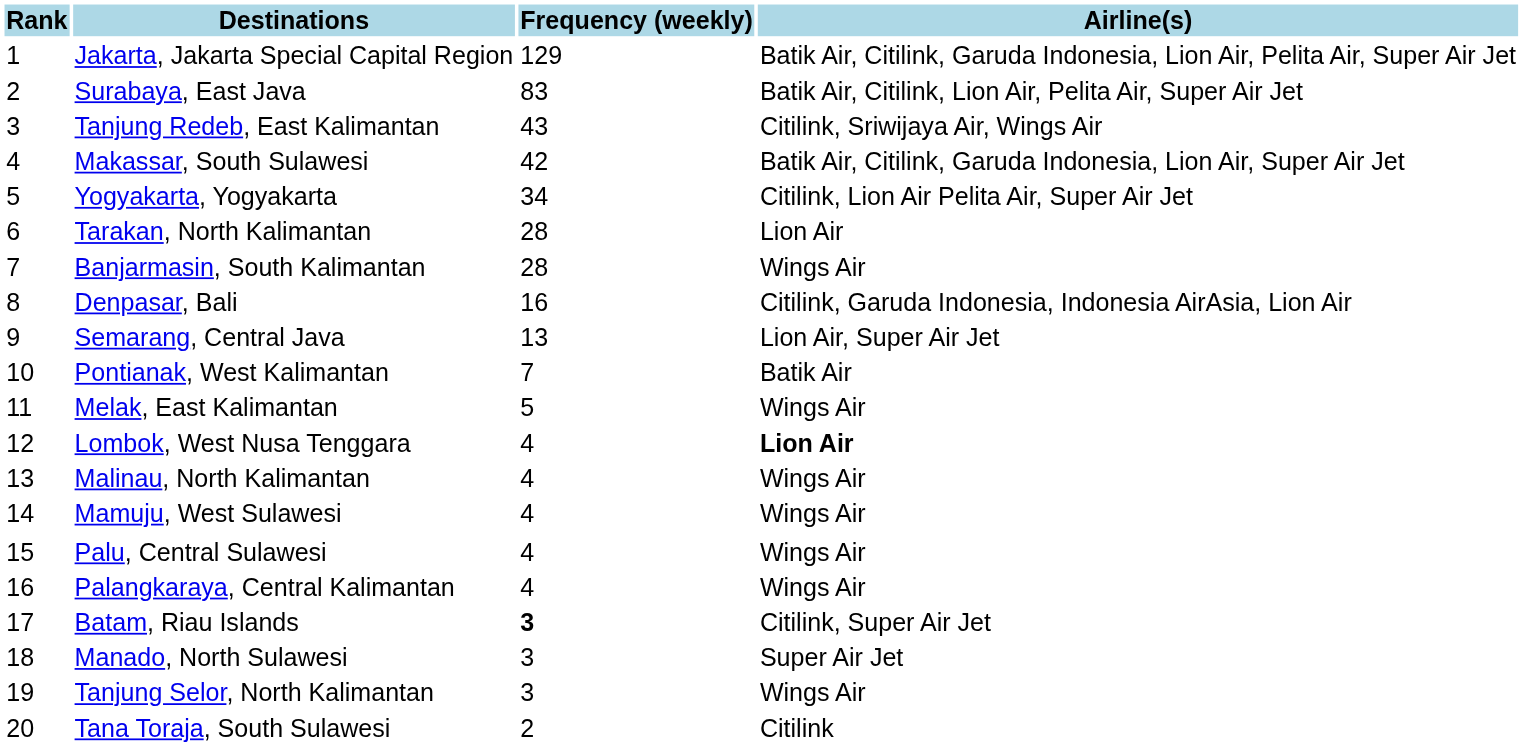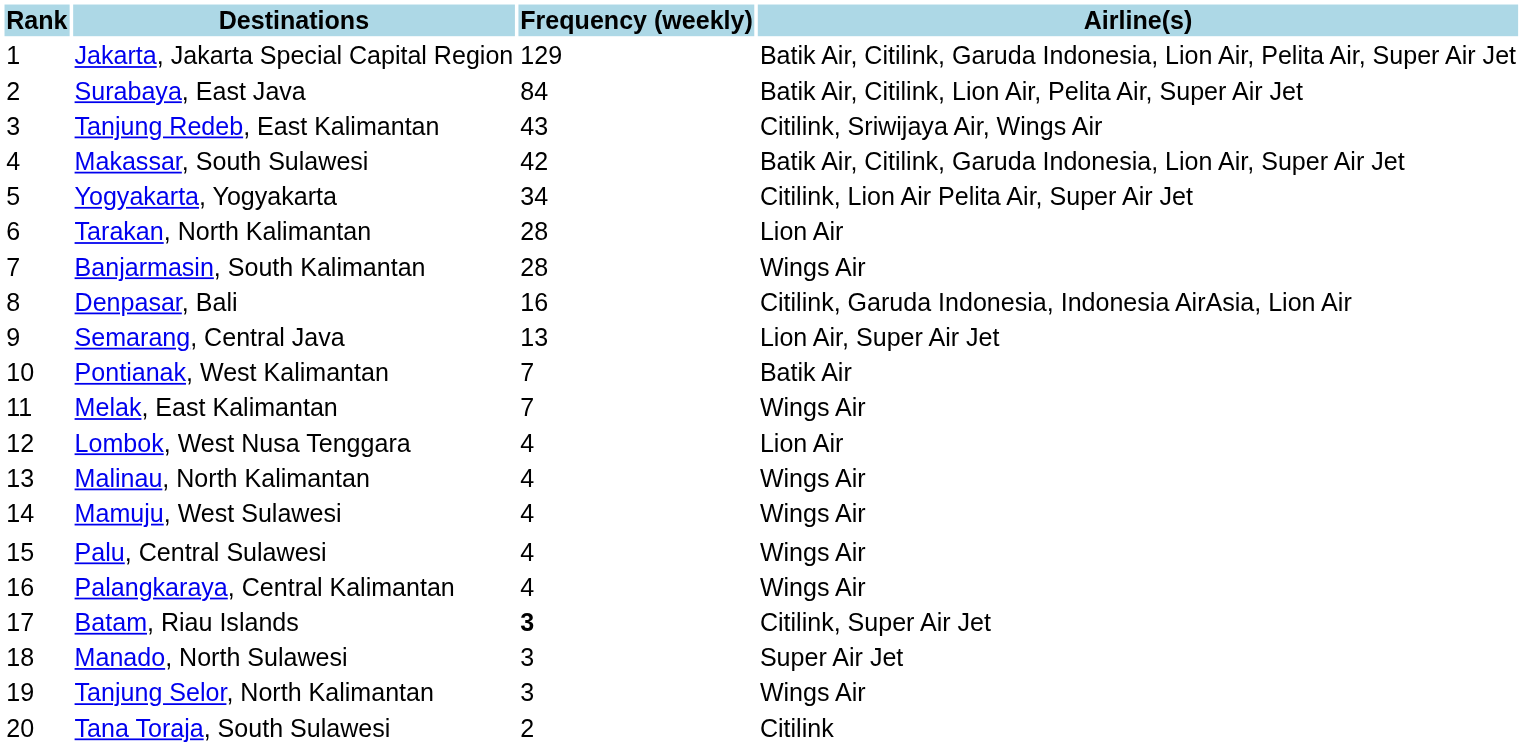Surabaya, East Java | Frequency (weekly): 83 -> 84
Melak, East Kalimantan | Frequency (weekly): 5 -> 7
Lombok, West Nusa Tenggara | Airline(s): bold -> normal
